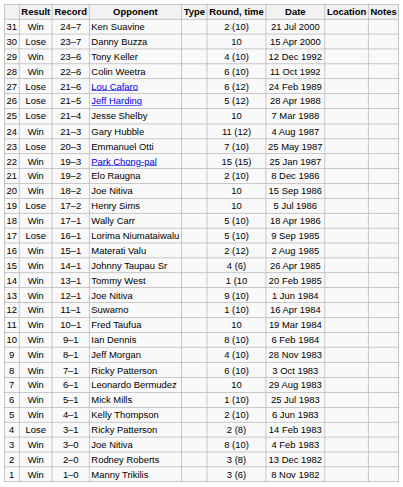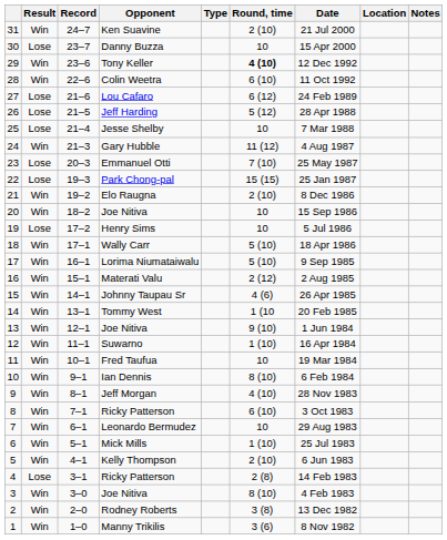Tony Keller | Round, time: normal -> bold
Park Chong-pal | Result: Win -> Lose
Lorima Niumataiwalu | Result: Lose -> Win
